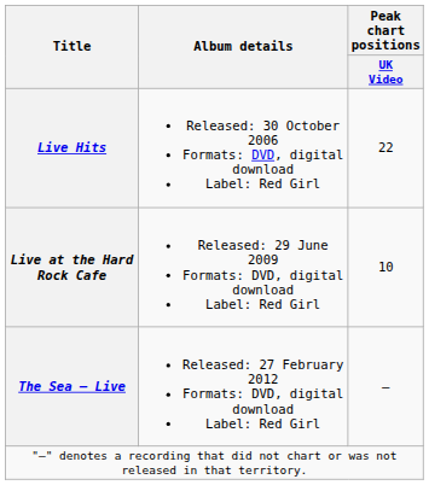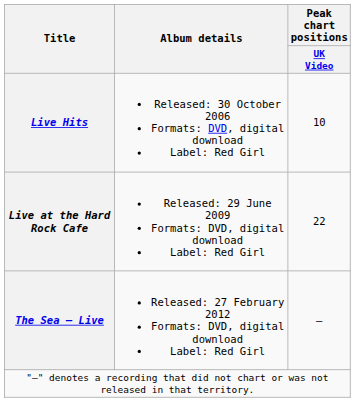Live Hits | Peak chart positions / UK Video: 22 -> 10
Live at the Hard Rock Cafe | Peak chart positions / UK Video: 10 -> 22
